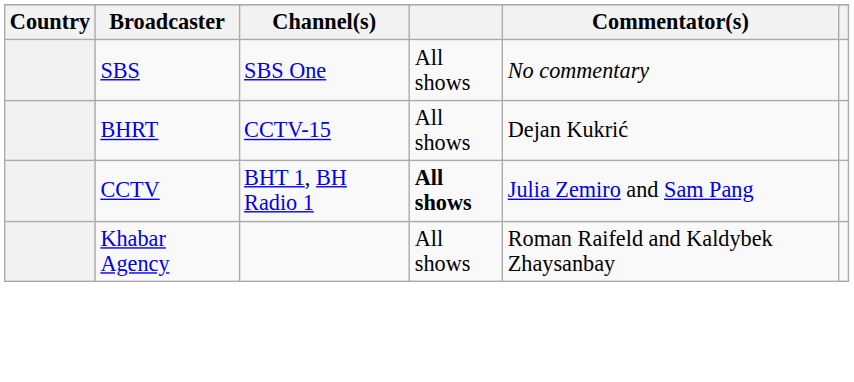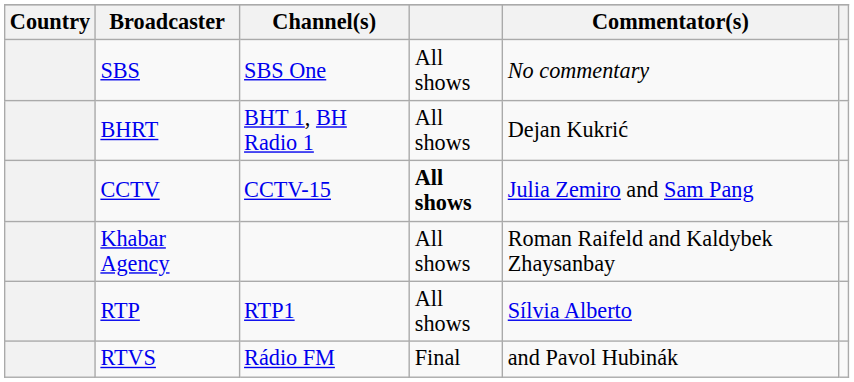BHRT | Channel(s): CCTV-15 -> BHT 1, BH Radio 1
CCTV | Channel(s): BHT 1, BH Radio 1 -> CCTV-15
+ row: RTP | RTP1 | All shows | Sílvia Alberto
+ row: RTVS | Rádio FM | Final | and Pavol Hubinák
